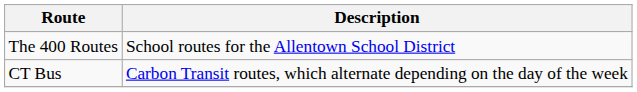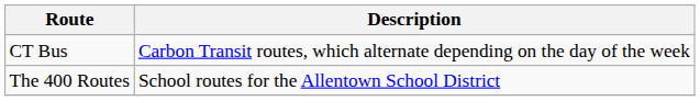rows swapped: CT Bus <-> The 400 Routes
